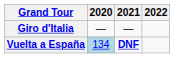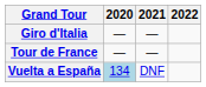+ row: Tour de France | — | —
Vuelta a España | 2021: bold -> normal
